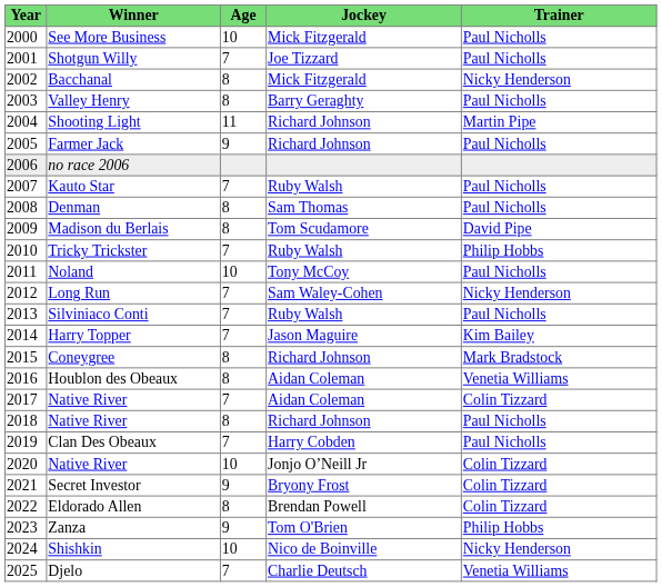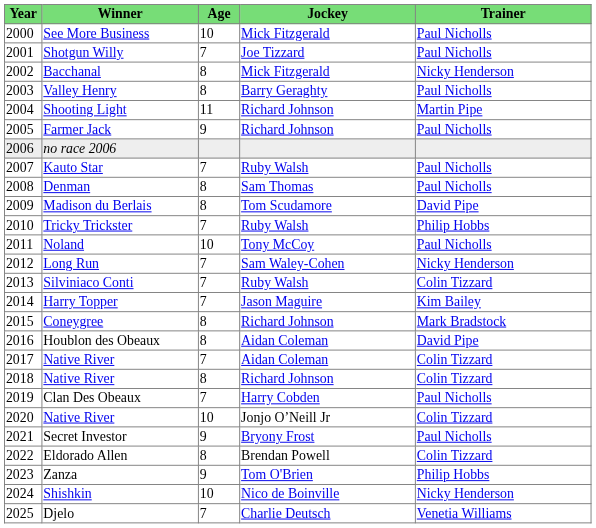Silviniaco Conti | Trainer: Paul Nicholls -> Colin Tizzard
Houblon des Obeaux | Trainer: Venetia Williams -> David Pipe
2018 / Native River | Trainer: Paul Nicholls -> Colin Tizzard
Secret Investor | Trainer: Colin Tizzard -> Paul Nicholls
